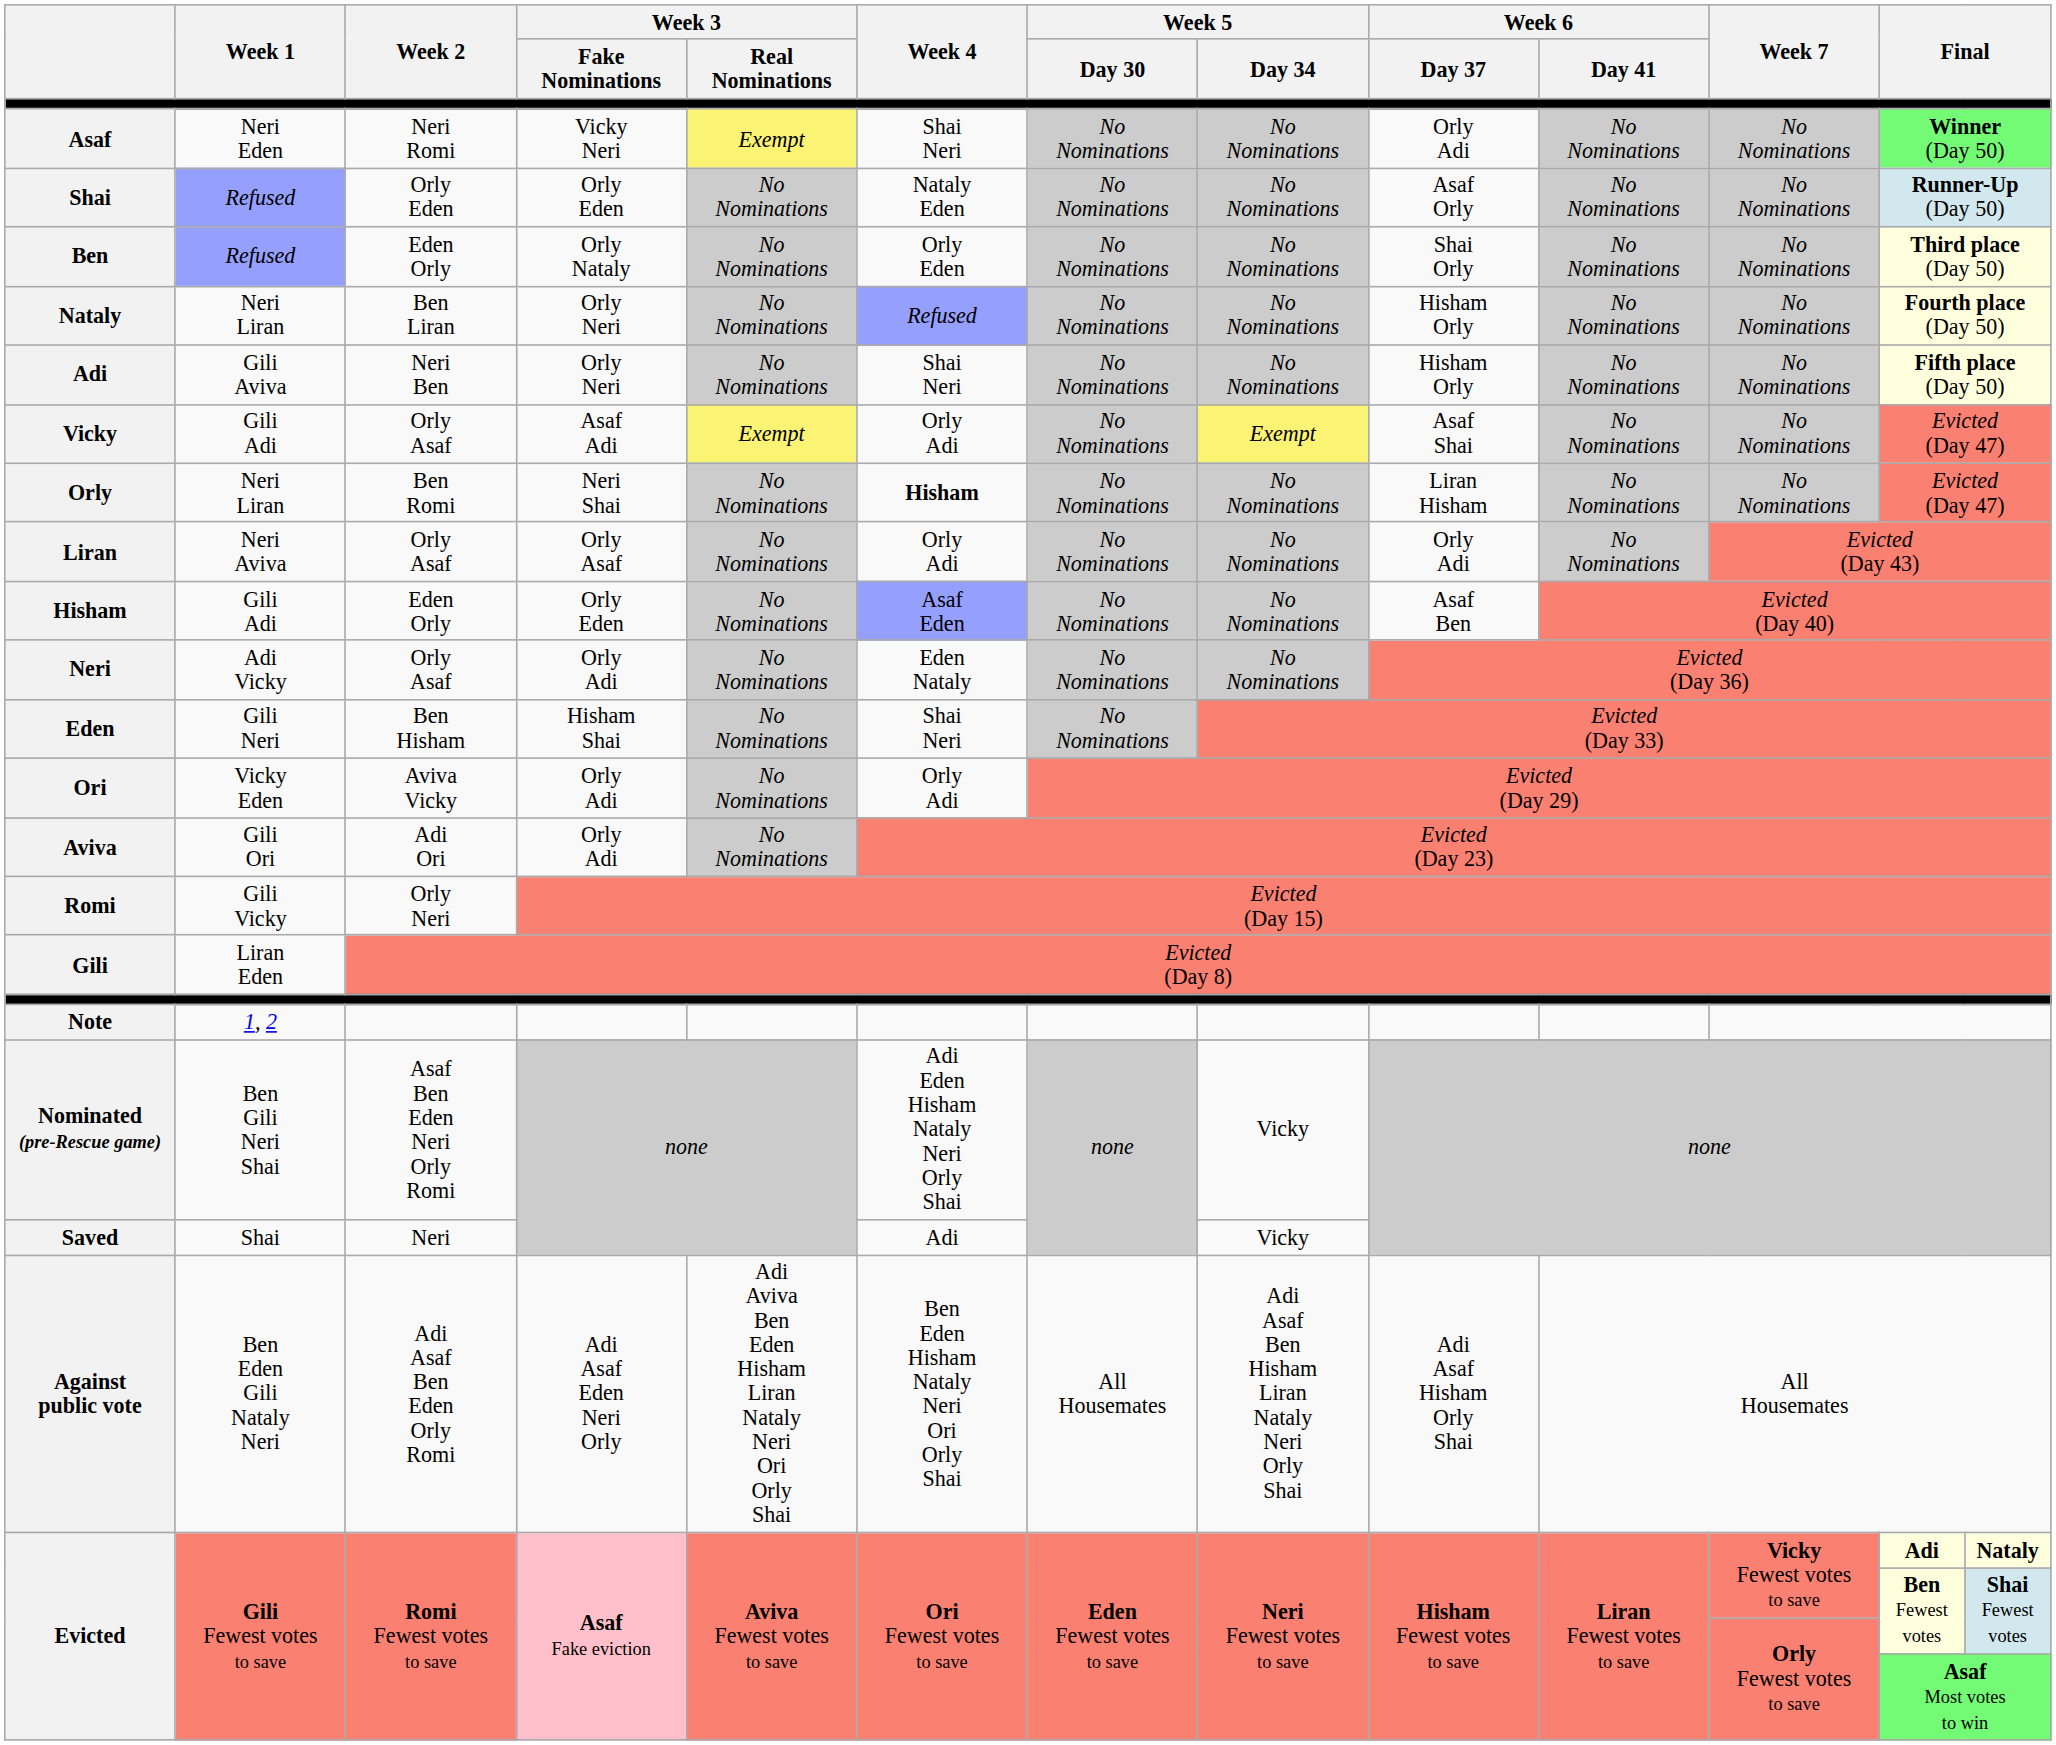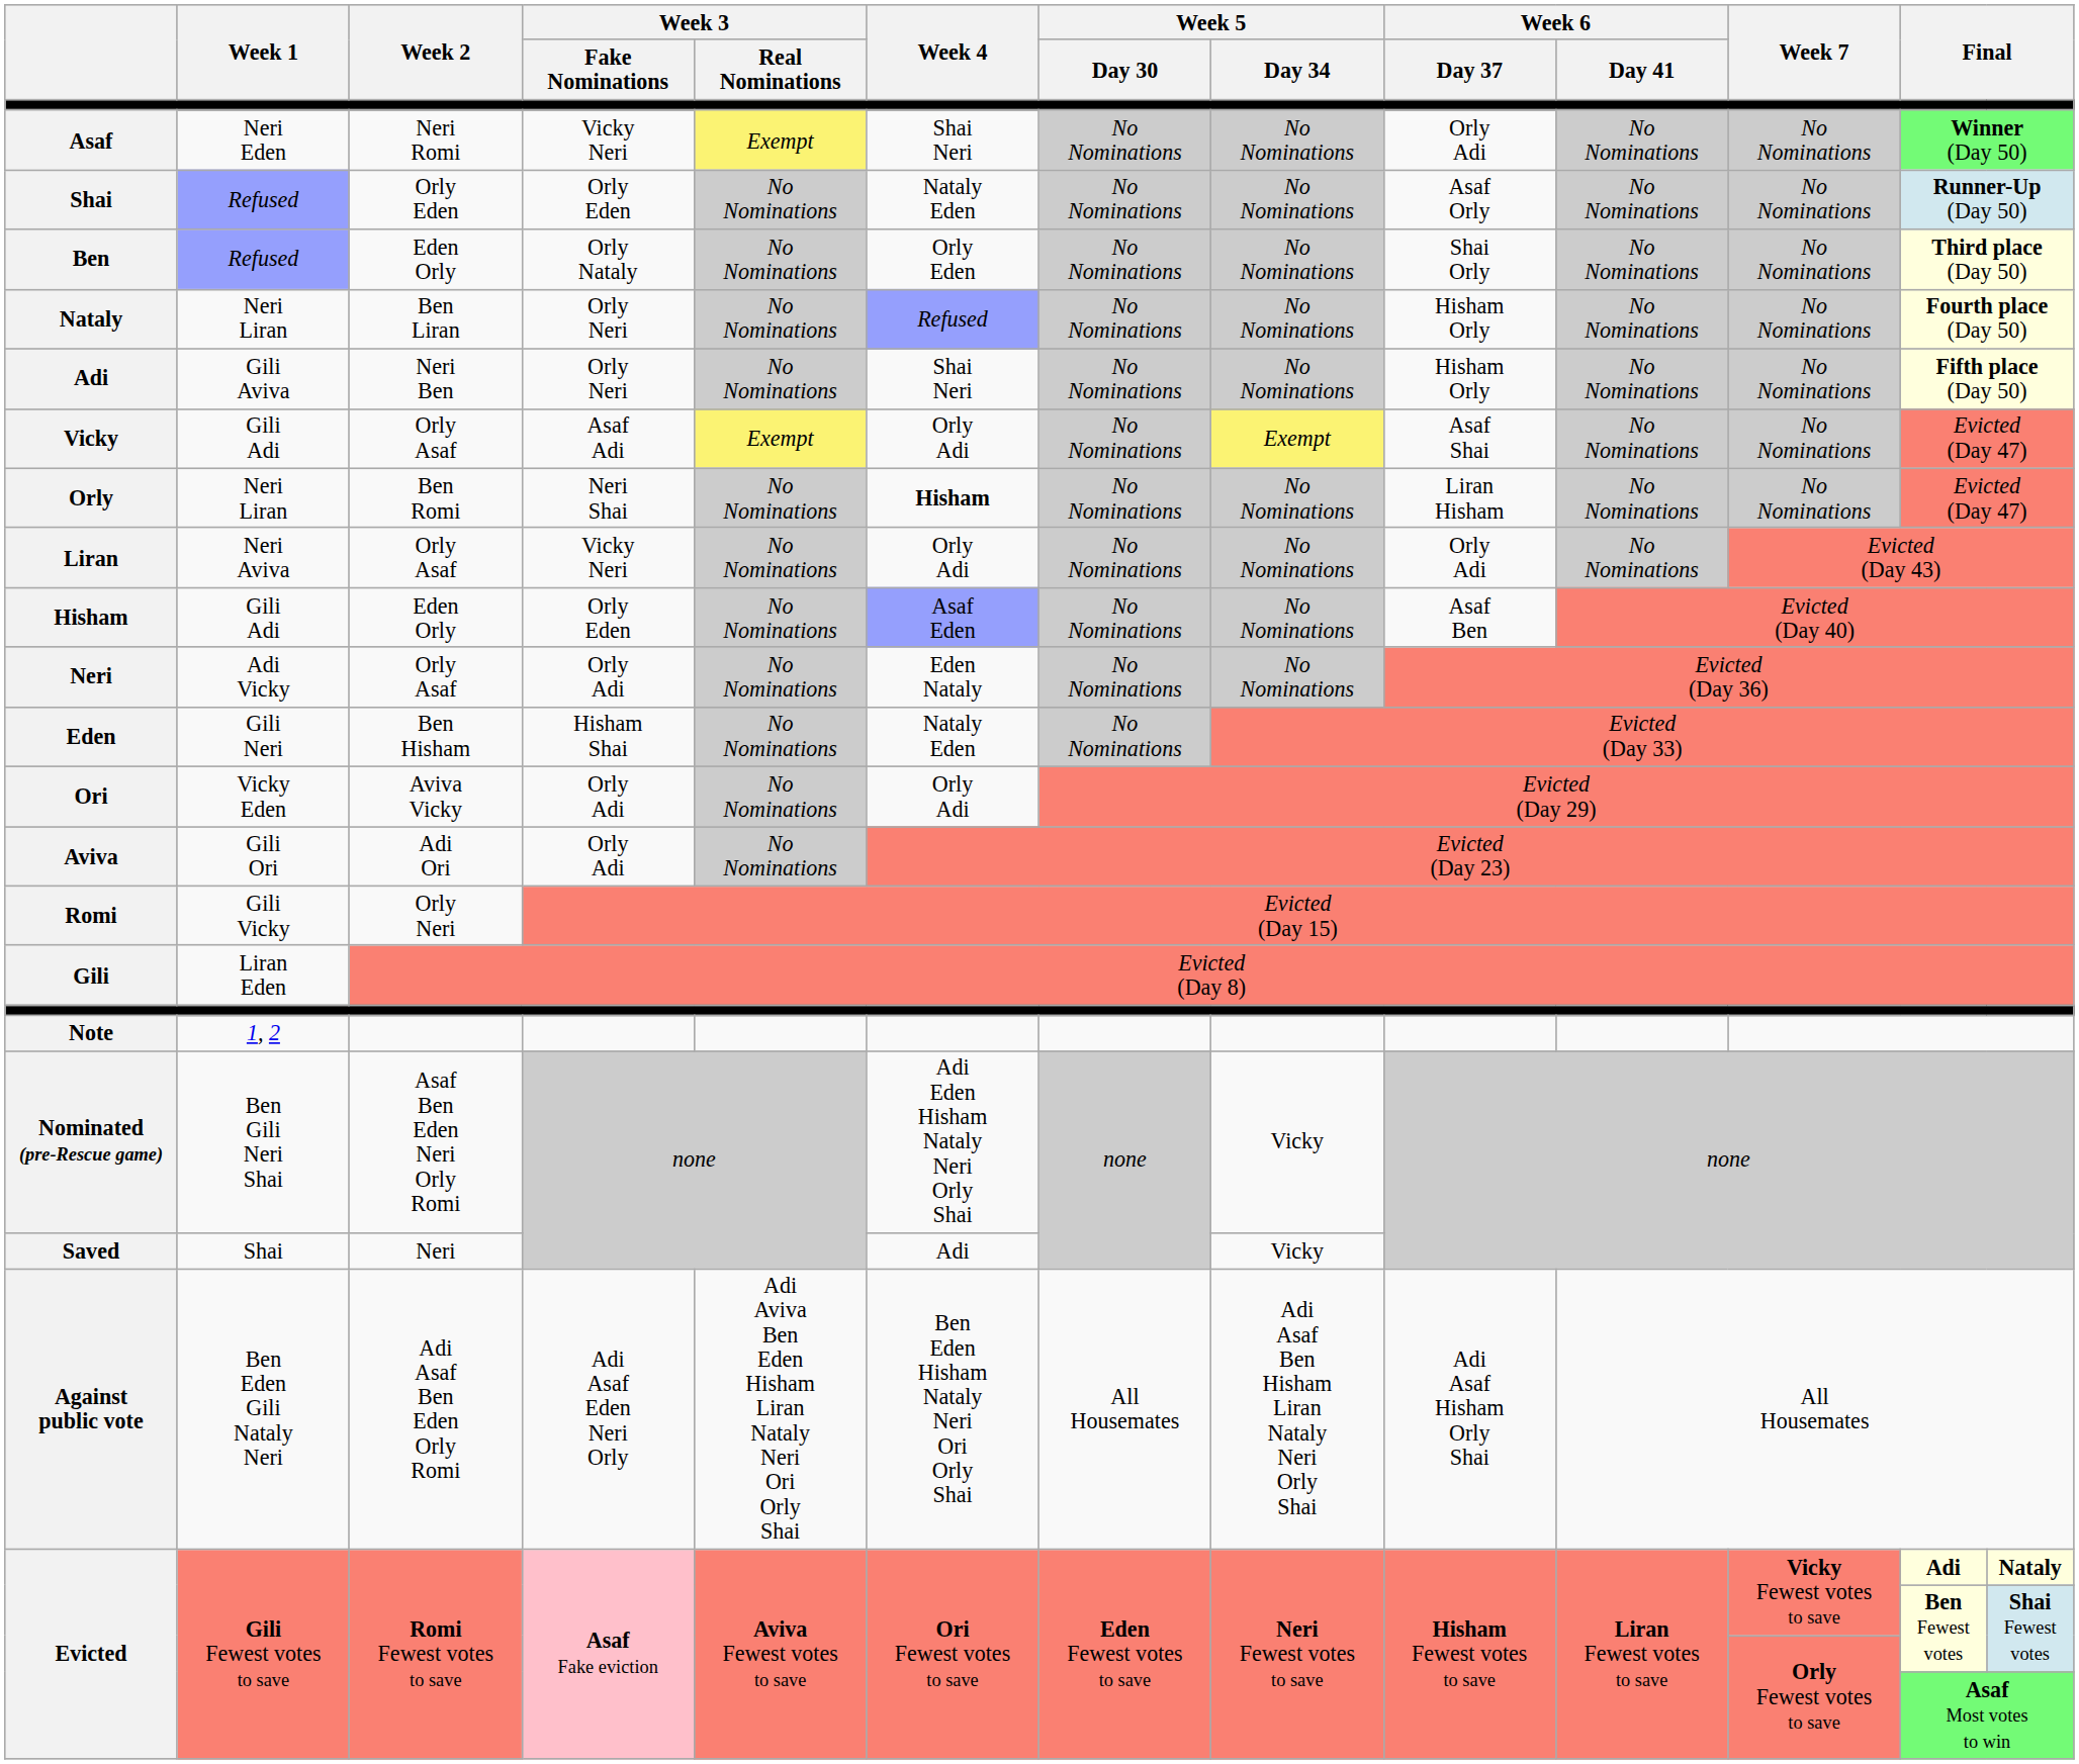Liran | Week 3 / Fake Nominations: Orly Asaf -> Vicky Neri
Eden | Week 4: Shai Neri -> Nataly Eden
